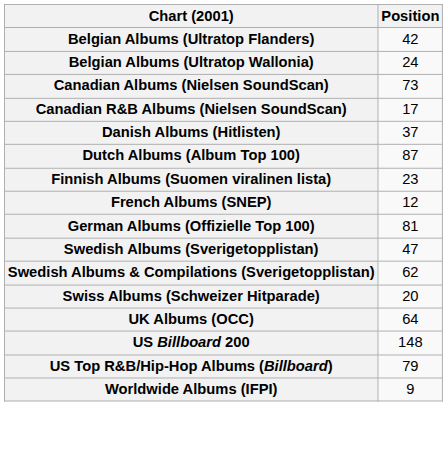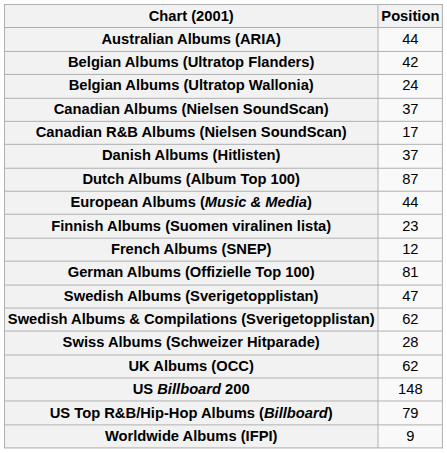+ row: Australian Albums (ARIA) | 44
Canadian Albums (Nielsen SoundScan) | Position: 73 -> 37
+ row: European Albums (Music & Media) | 44
Swiss Albums (Schweizer Hitparade) | Position: 20 -> 28
UK Albums (OCC) | Position: 64 -> 62
